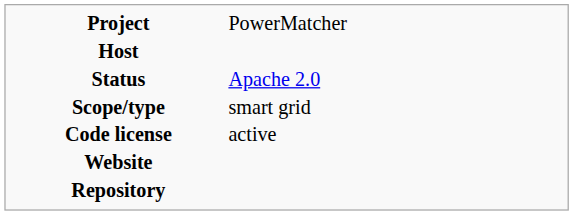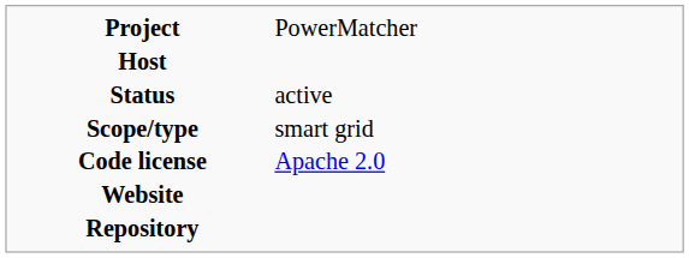Status | column 2: Apache 2.0 -> active
Code license | column 2: active -> Apache 2.0
